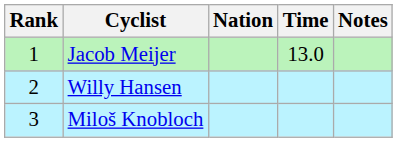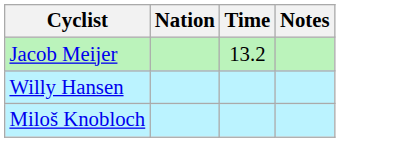- column: Rank | 1 | 2 | 3
Jacob Meijer | Time: 13.0 -> 13.2
